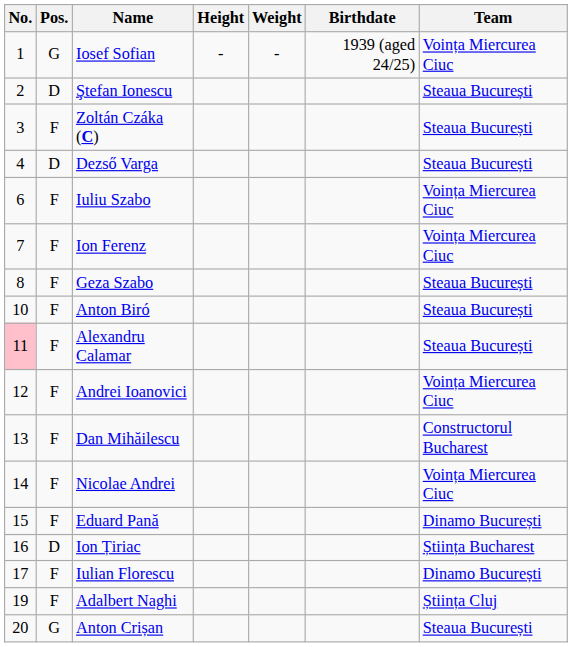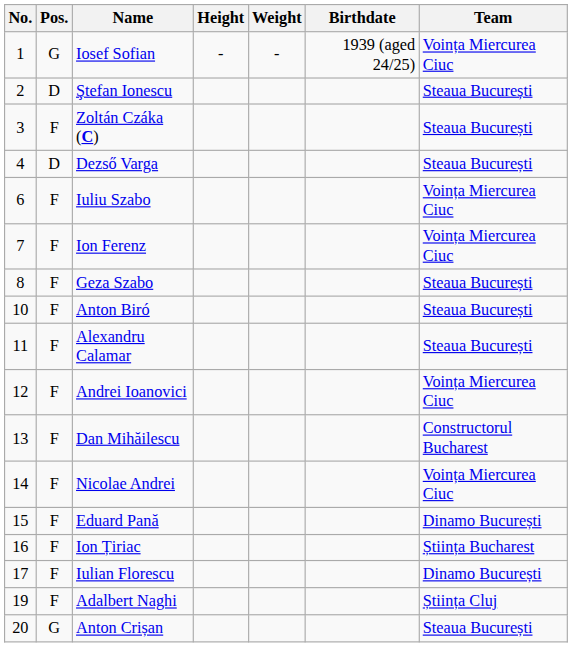Alexandru Calamar | No.: pink background -> no background
Ion Țiriac | Pos.: D -> F
